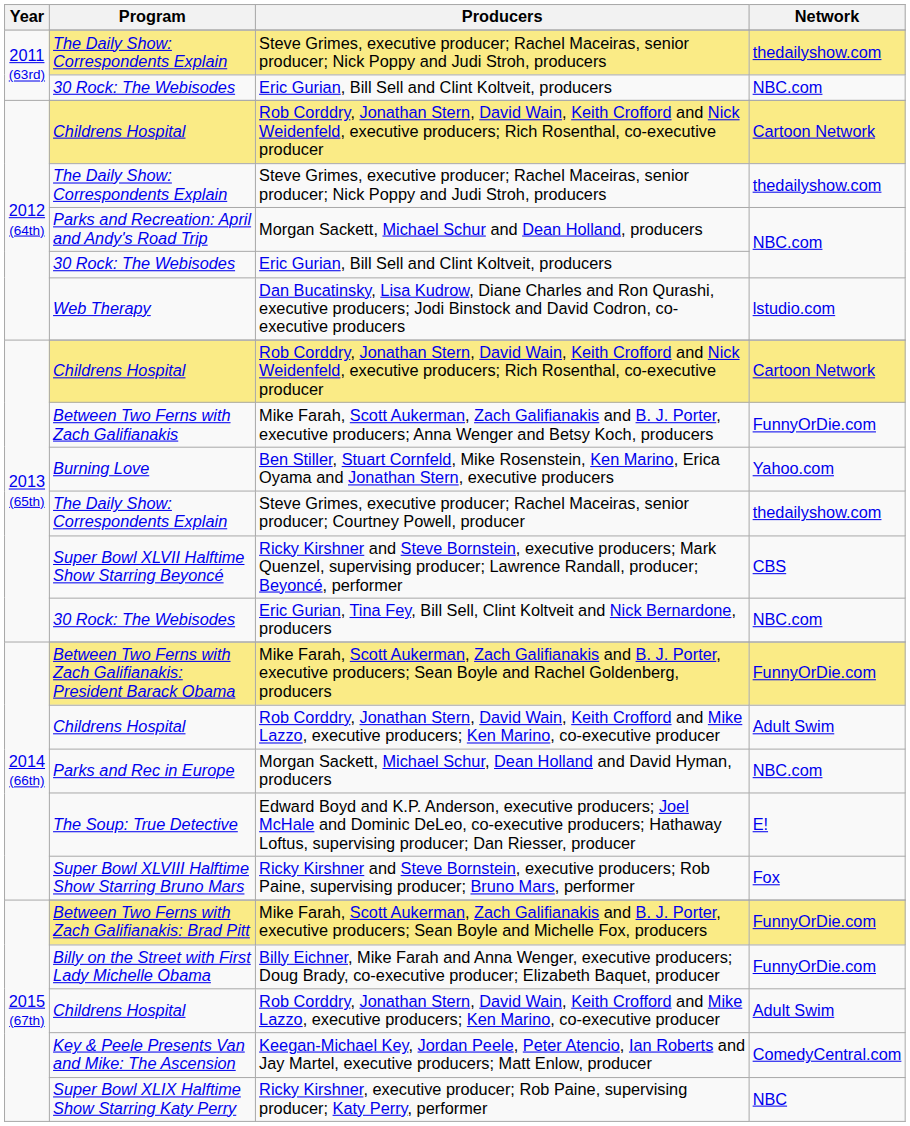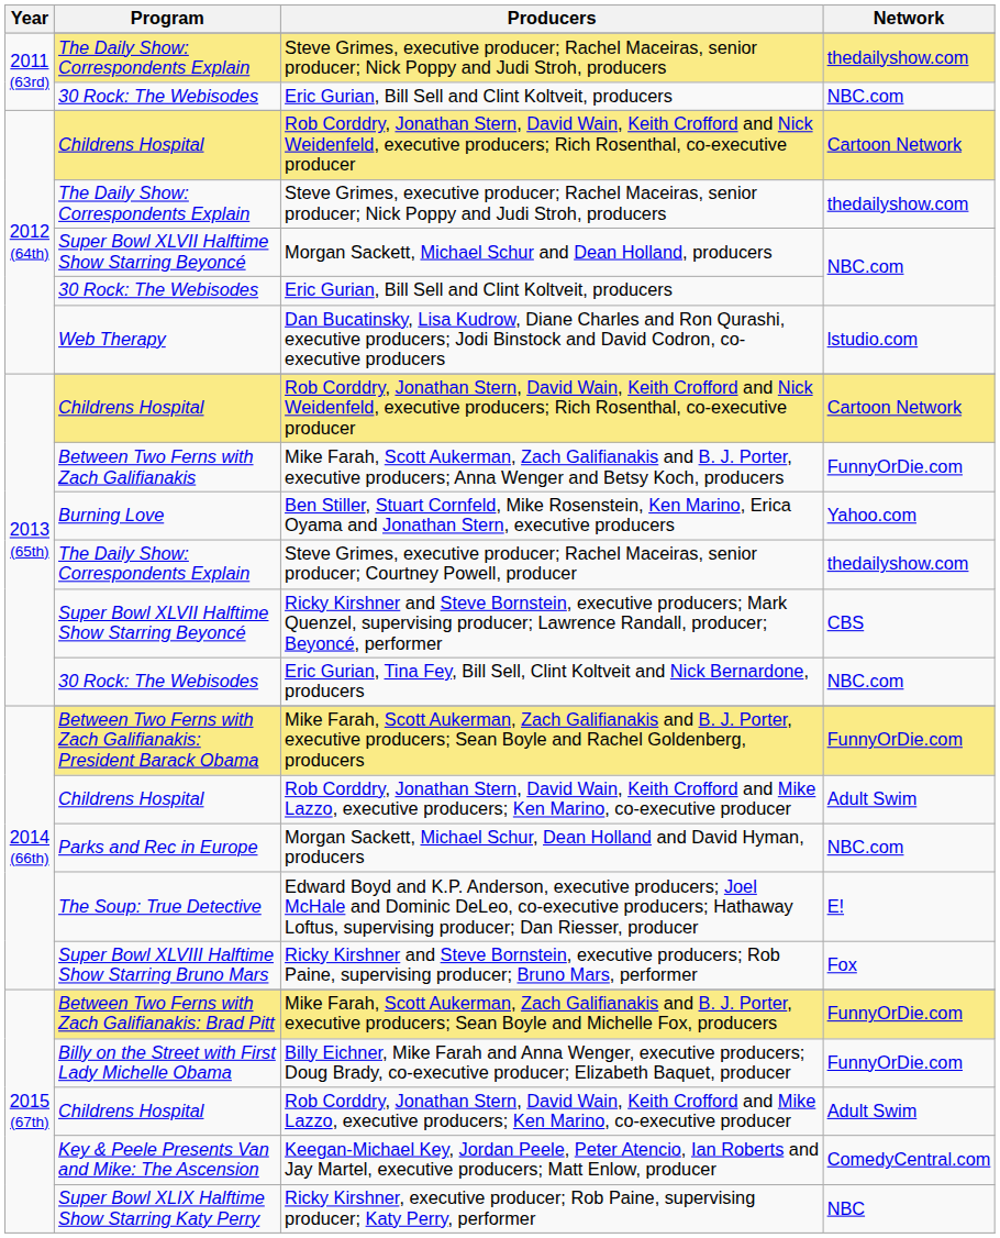Morgan Sackett, Michael Schur and Dean Holland, producers | Program: Parks and Recreation: April and Andy's Road Trip -> Super Bowl XLVII Halftime Show Starring Beyoncé
